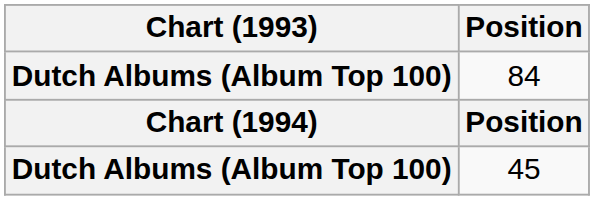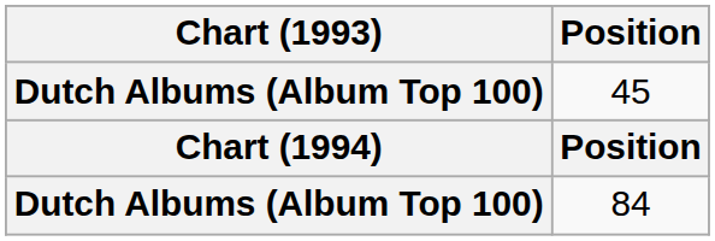rows swapped: 45 <-> 84
